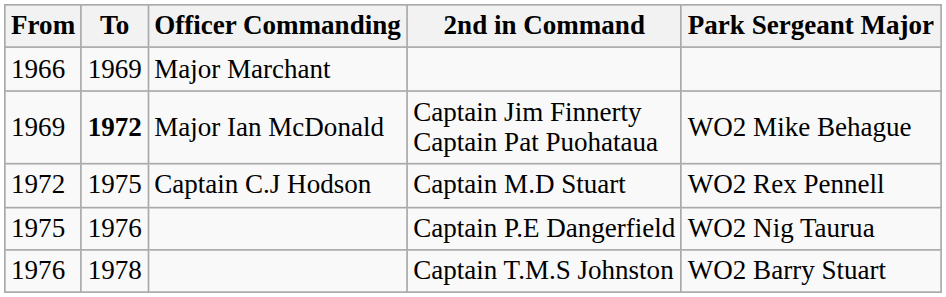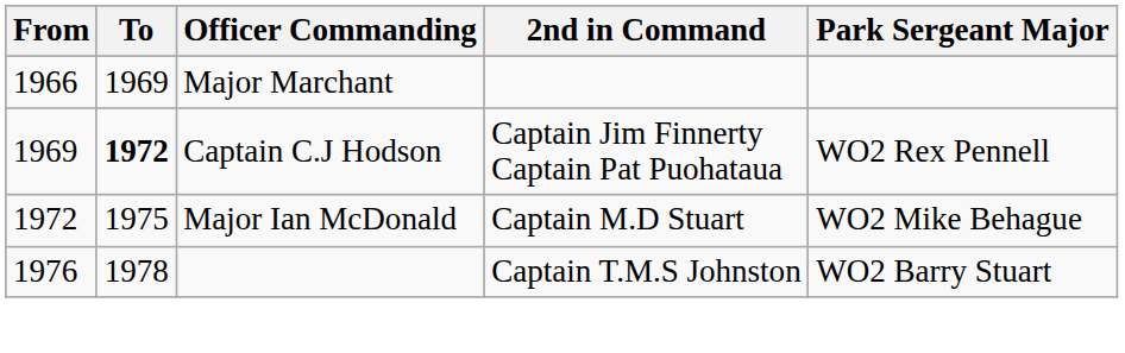Captain Jim Finnerty Captain Pat Puohataua | Officer Commanding: Major Ian McDonald -> Captain C.J Hodson
Captain Jim Finnerty Captain Pat Puohataua | Park Sergeant Major: WO2 Mike Behague -> WO2 Rex Pennell
Captain M.D Stuart | Officer Commanding: Captain C.J Hodson -> Major Ian McDonald
Captain M.D Stuart | Park Sergeant Major: WO2 Rex Pennell -> WO2 Mike Behague
- row: 1975 | 1976 | Captain P.E Dangerfield | WO2 Nig Taurua
